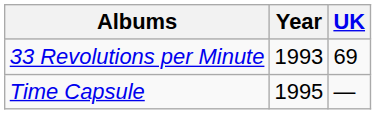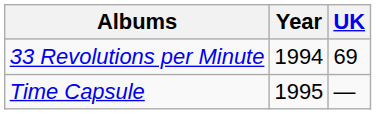33 Revolutions per Minute | Year: 1993 -> 1994
